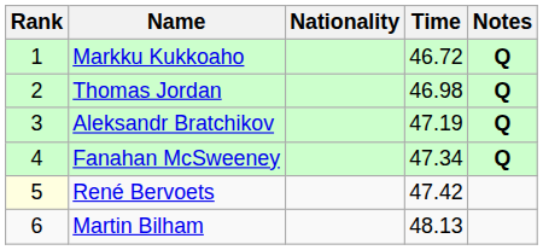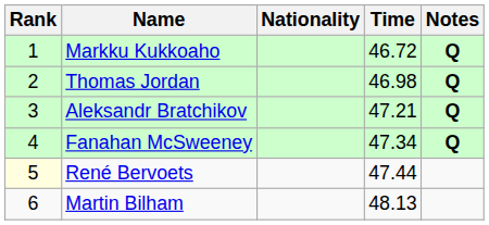Aleksandr Bratchikov | Time: 47.19 -> 47.21
René Bervoets | Time: 47.42 -> 47.44
